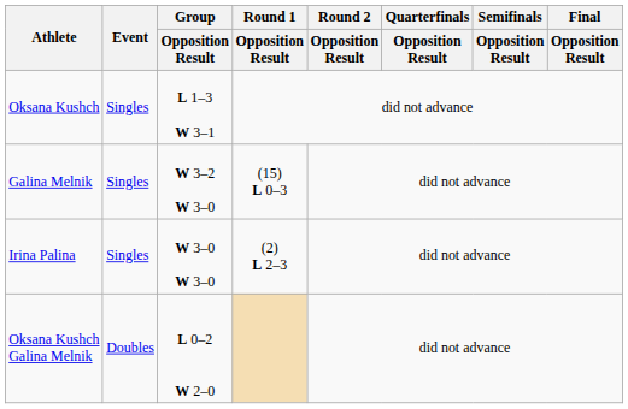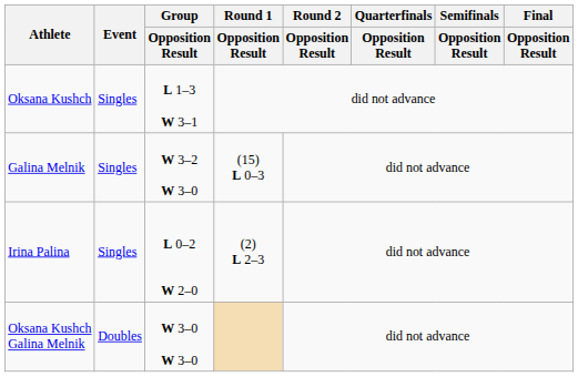Irina Palina | Group / Opposition Result: W 3–0 W 3–0 -> L 0–2 W 2–0
Oksana Kushch Galina Melnik | Group / Opposition Result: L 0–2 W 2–0 -> W 3–0 W 3–0
